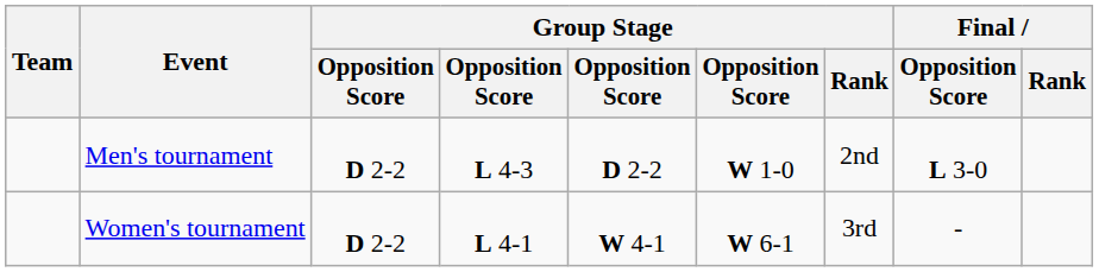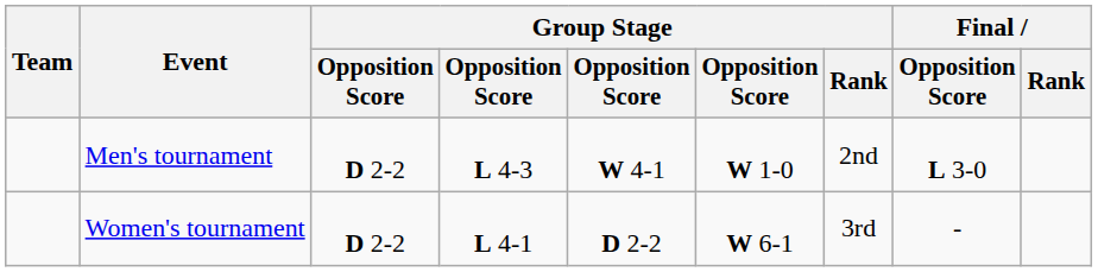Men's tournament | column 5: D 2-2 -> W 4-1
Women's tournament | column 5: W 4-1 -> D 2-2
